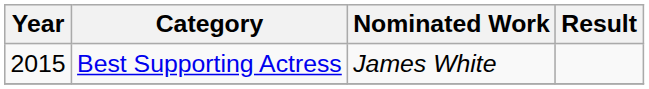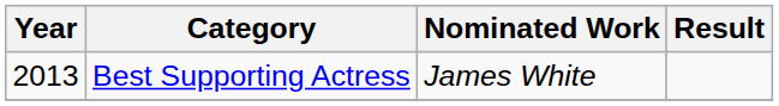Best Supporting Actress | Year: 2015 -> 2013
